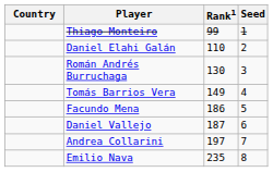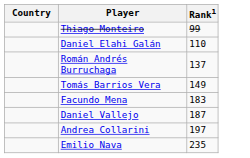- column: Seed | 1 | 2 | 3 | 4 | 5 | 6 | 7 | 8
Román Andrés Burruchaga | Rank1: 130 -> 137
Facundo Mena | Rank1: 186 -> 183
